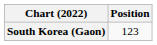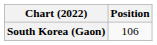South Korea (Gaon) | Position: 123 -> 106
